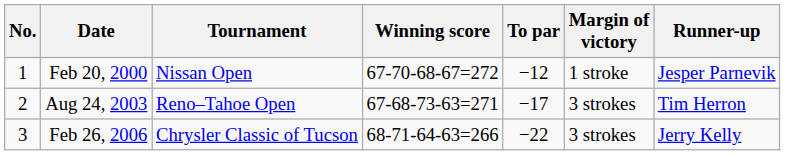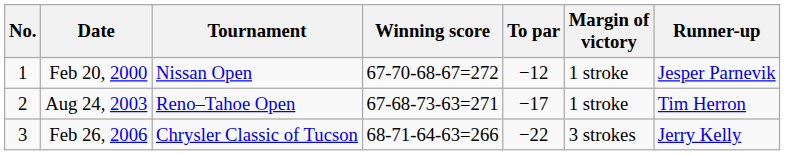Aug 24, 2003 | Margin of victory: 3 strokes -> 1 stroke
